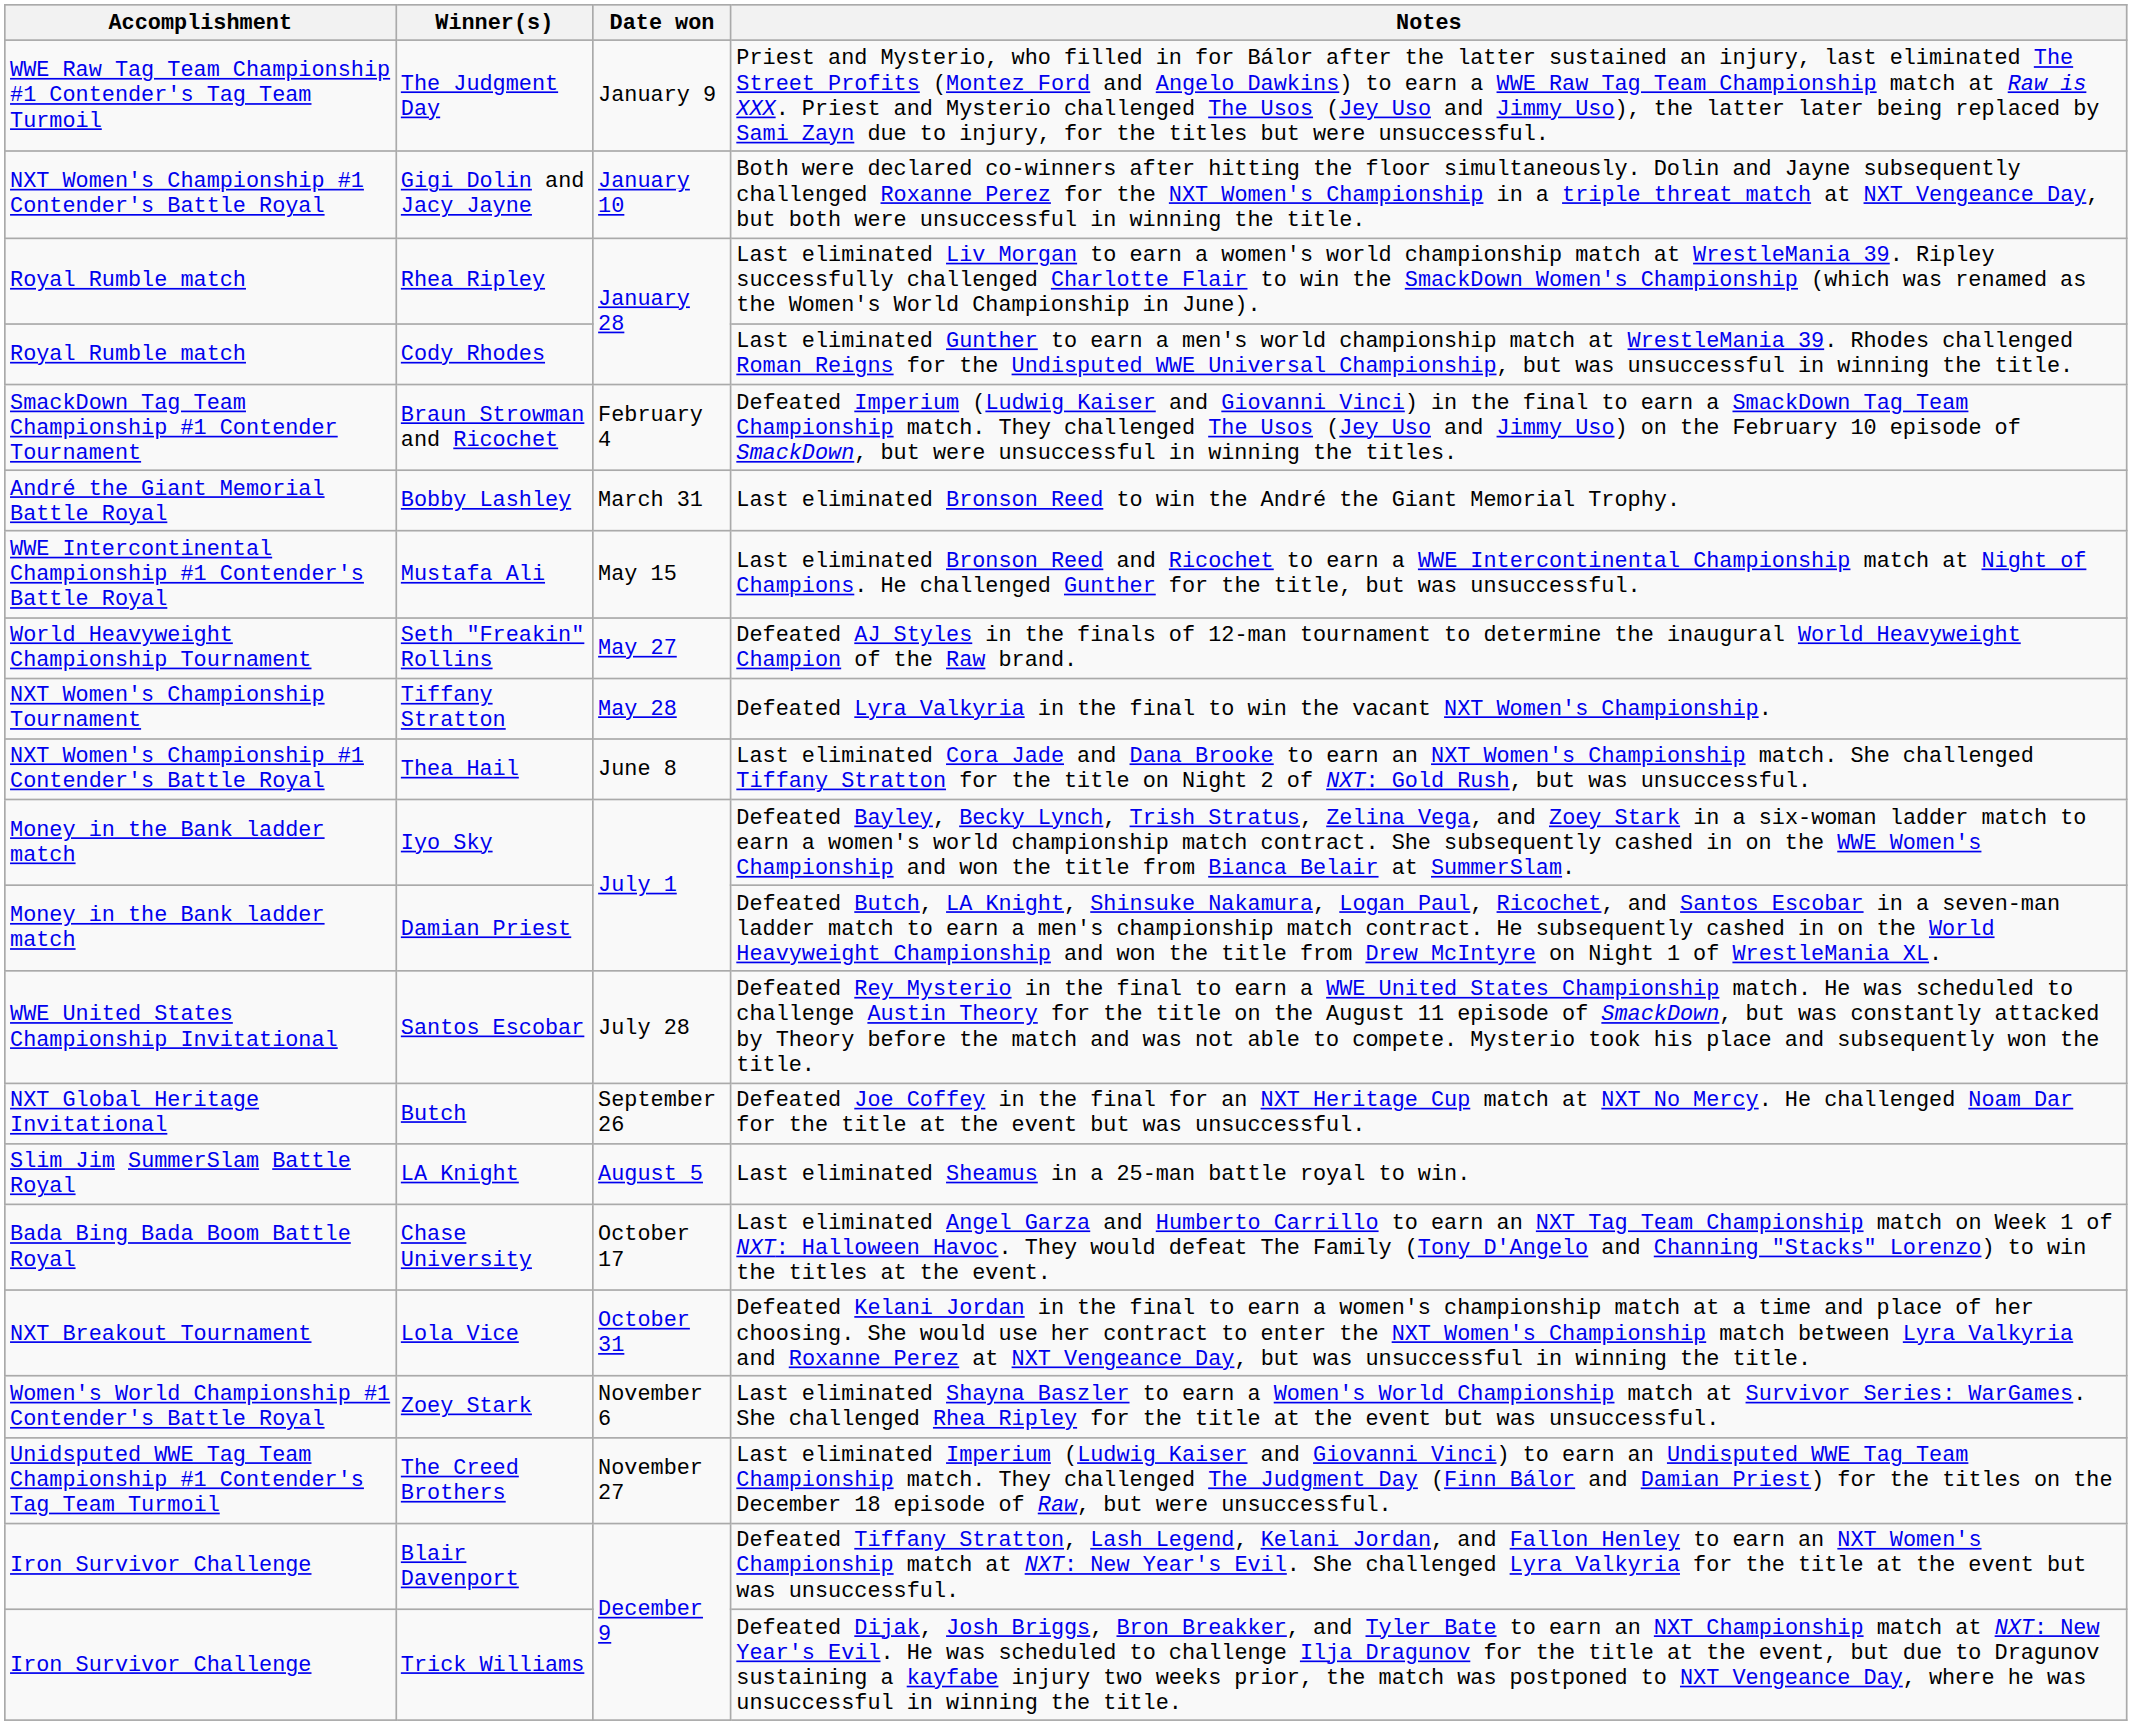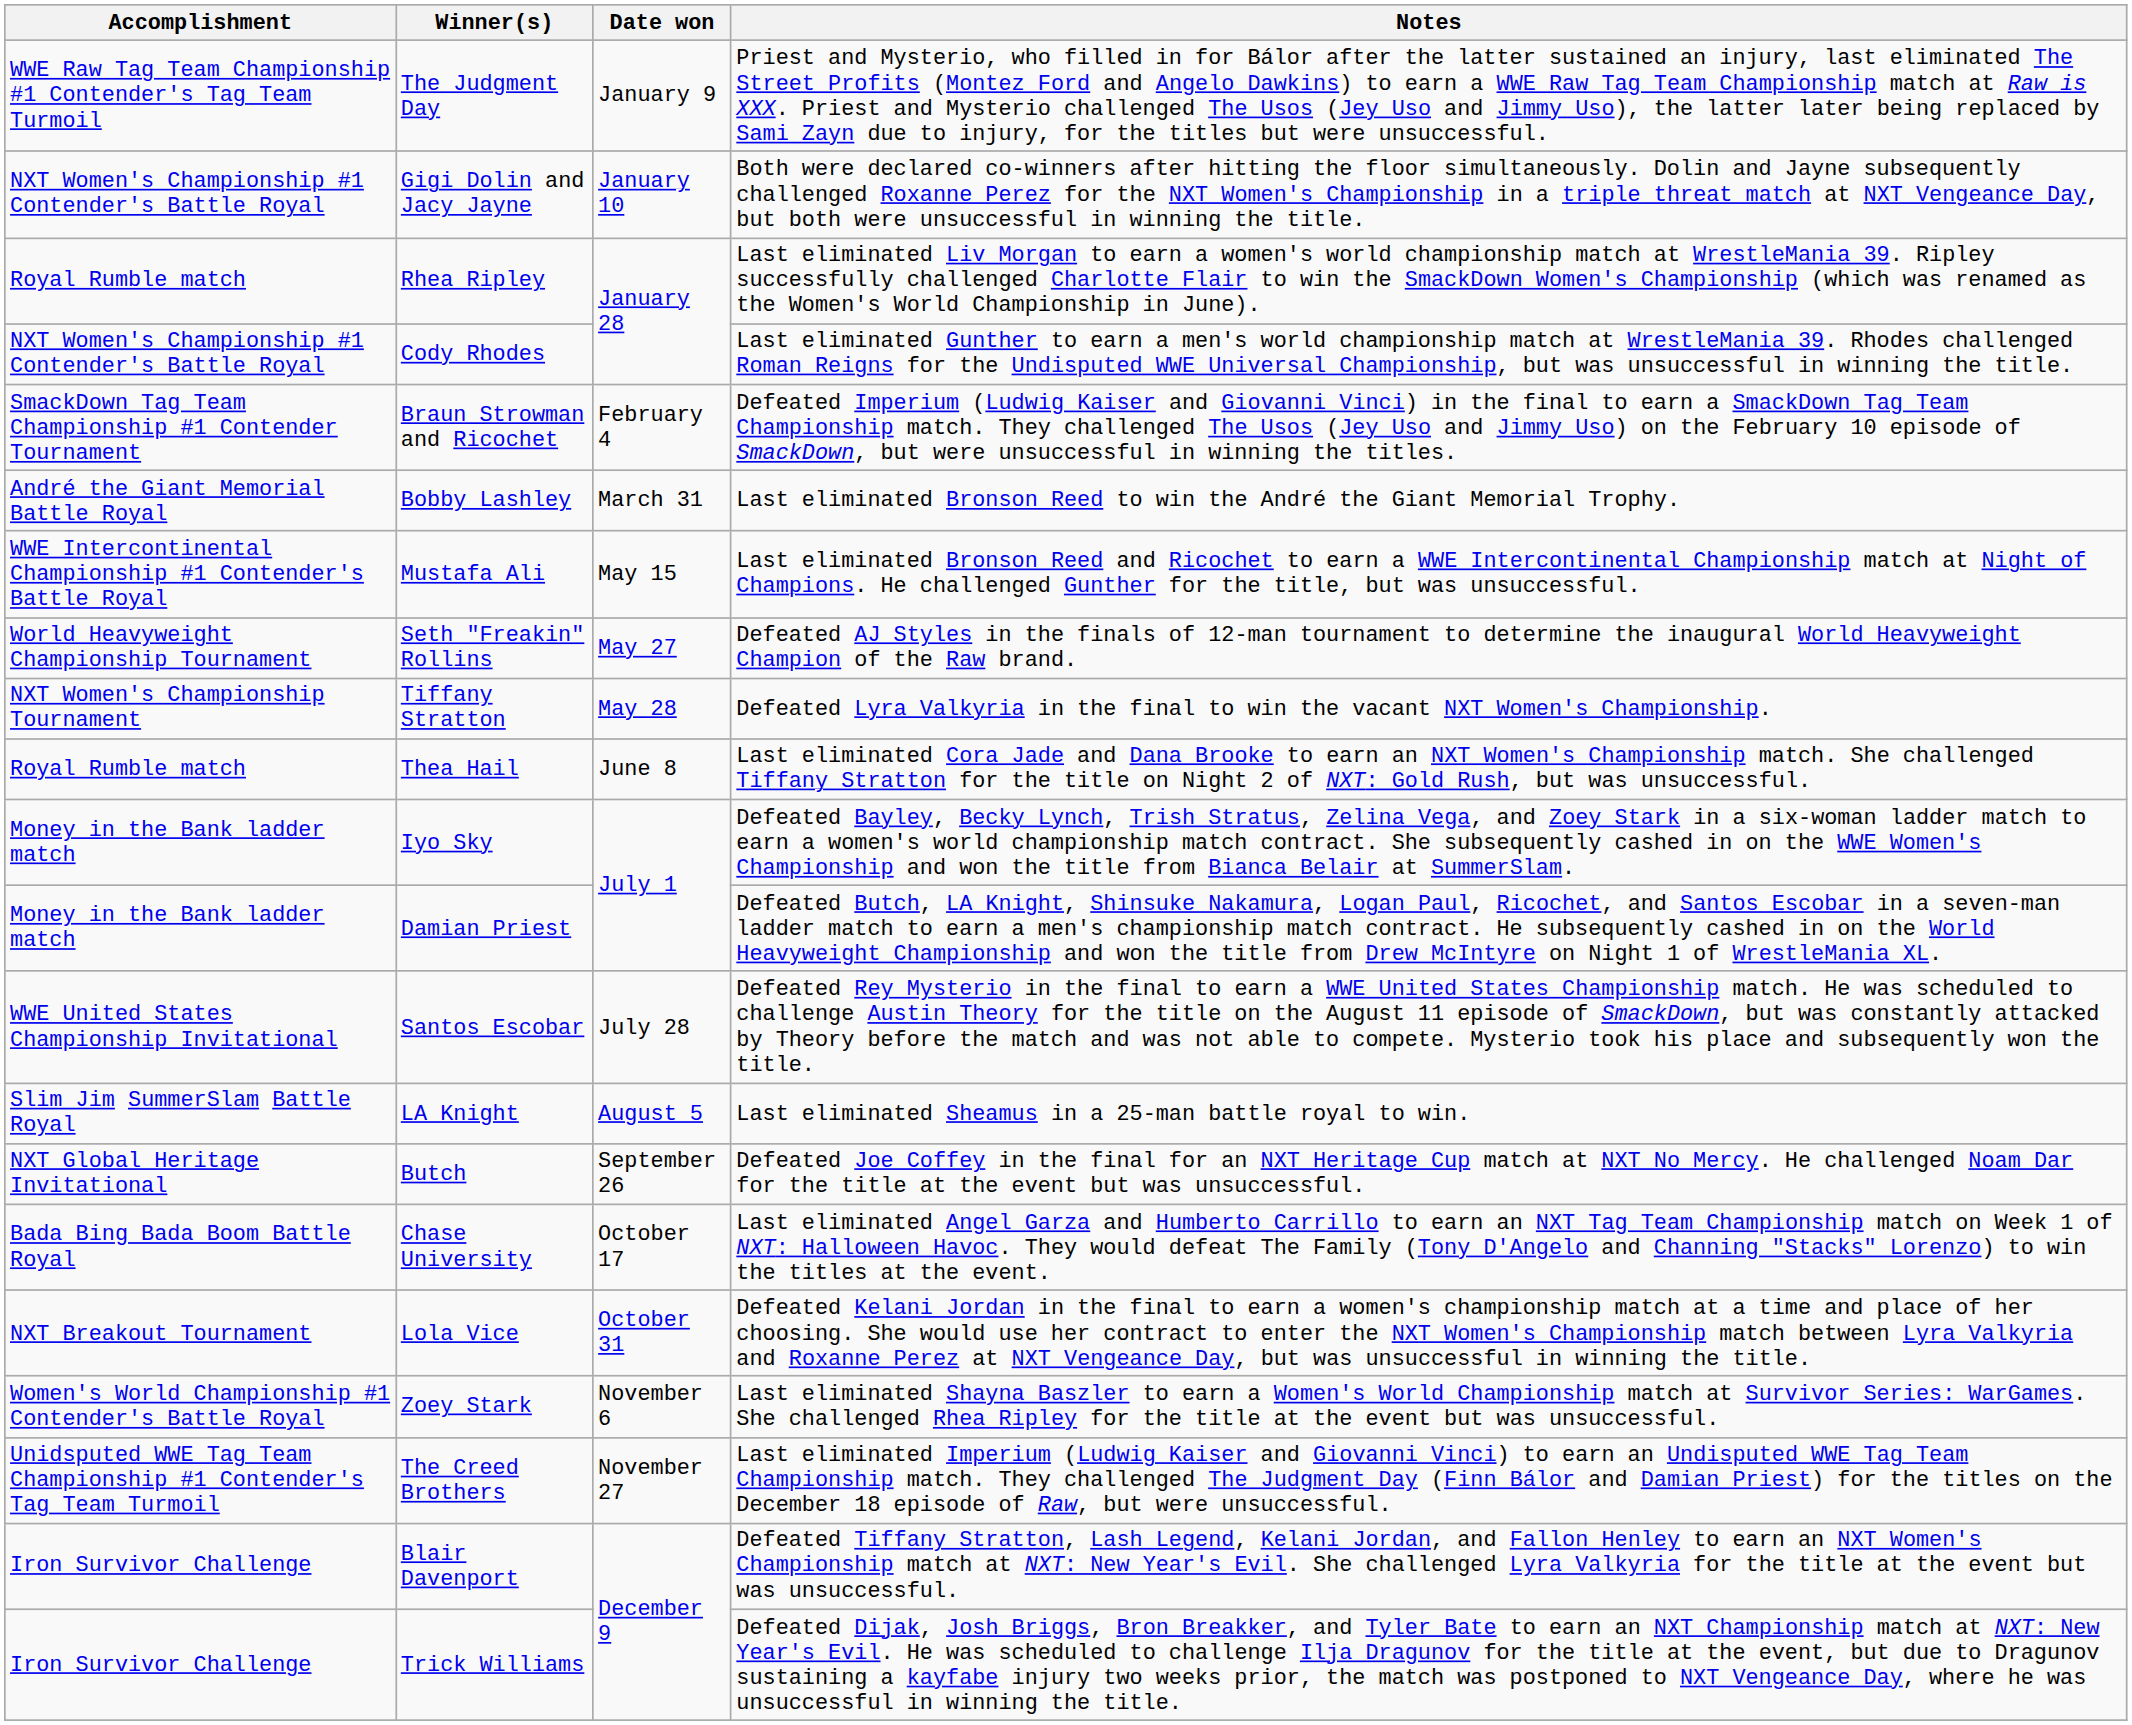Cody Rhodes | Accomplishment: Royal Rumble match -> NXT Women's Championship #1 Contender's Battle Royal
Thea Hail | Accomplishment: NXT Women's Championship #1 Contender's Battle Royal -> Royal Rumble match
rows swapped: LA Knight <-> Butch
